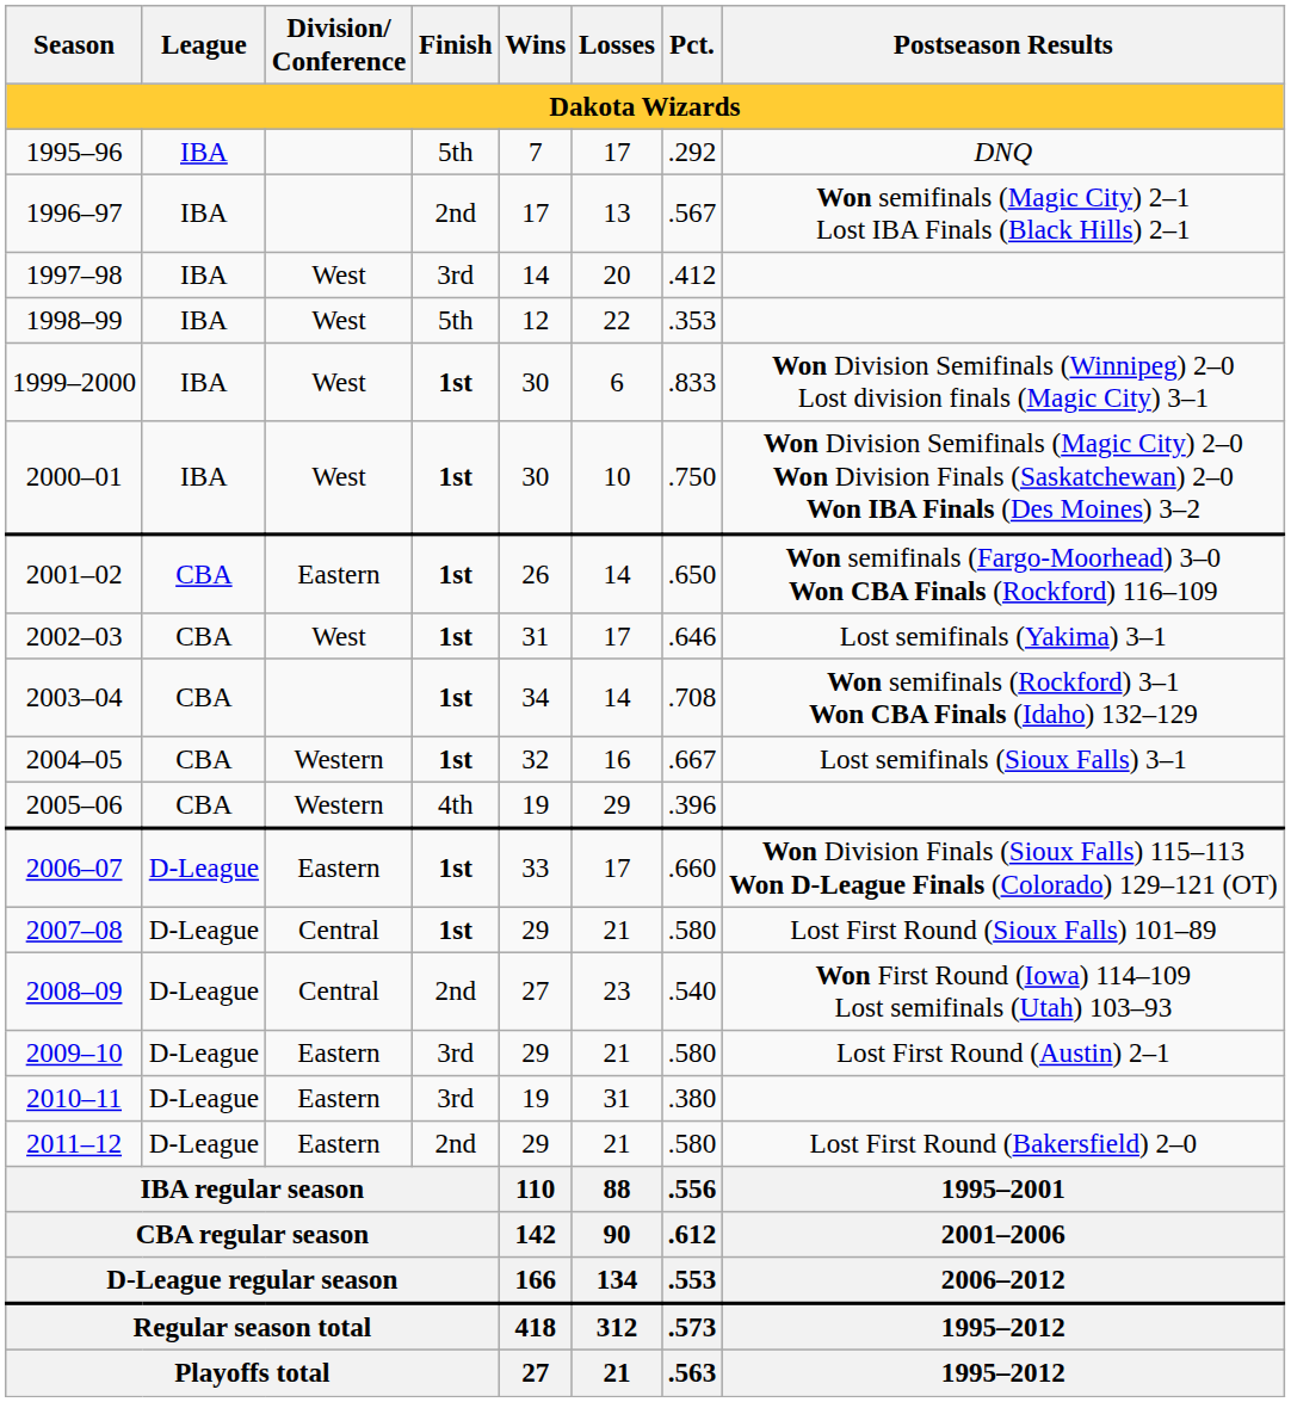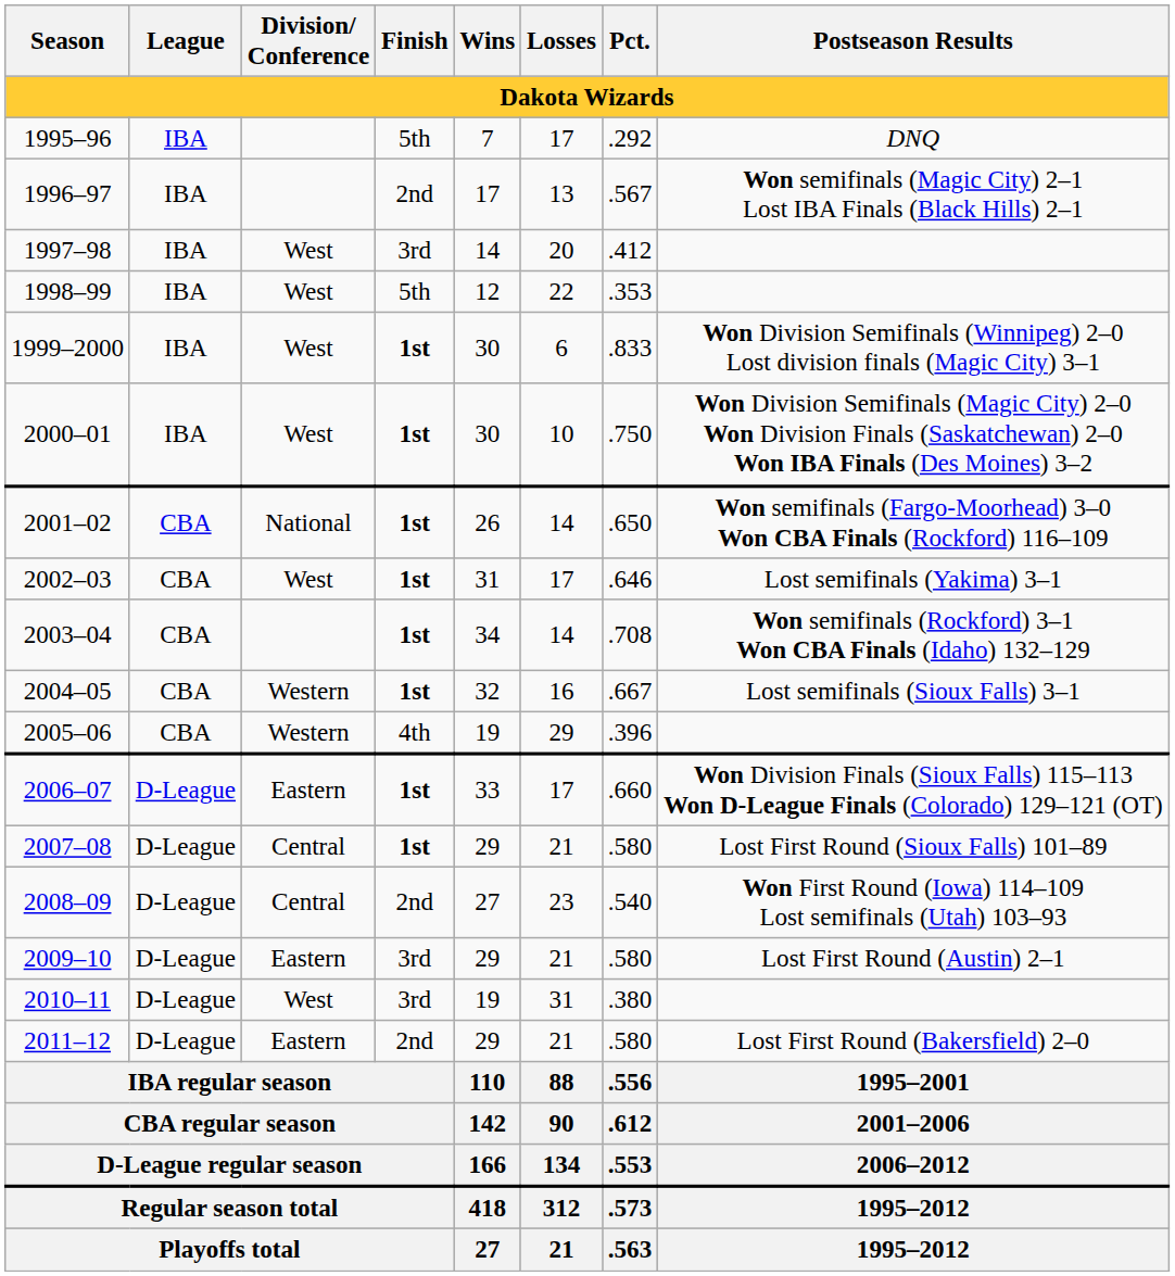2001–02 | Division/ Conference: Eastern -> National
2010–11 | Division/ Conference: Eastern -> West
